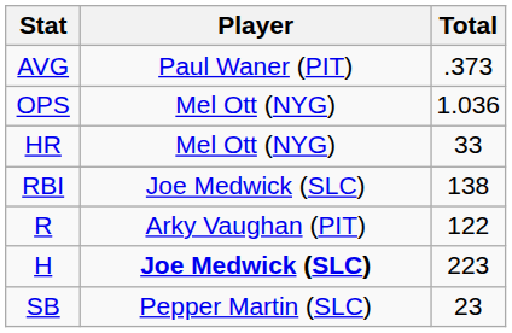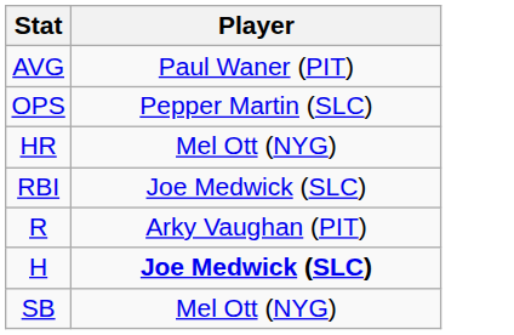- column: Total | .373 | 1.036 | 33 | 138 | 122 | 223 | 23
OPS | Player: Mel Ott (NYG) -> Pepper Martin (SLC)
SB | Player: Pepper Martin (SLC) -> Mel Ott (NYG)
